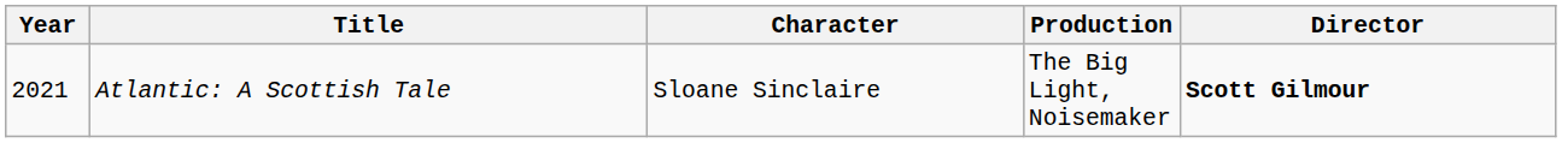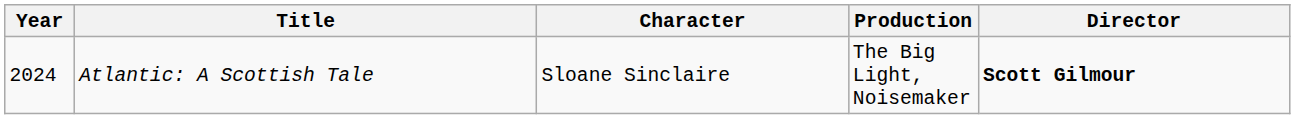Atlantic: A Scottish Tale | Year: 2021 -> 2024
